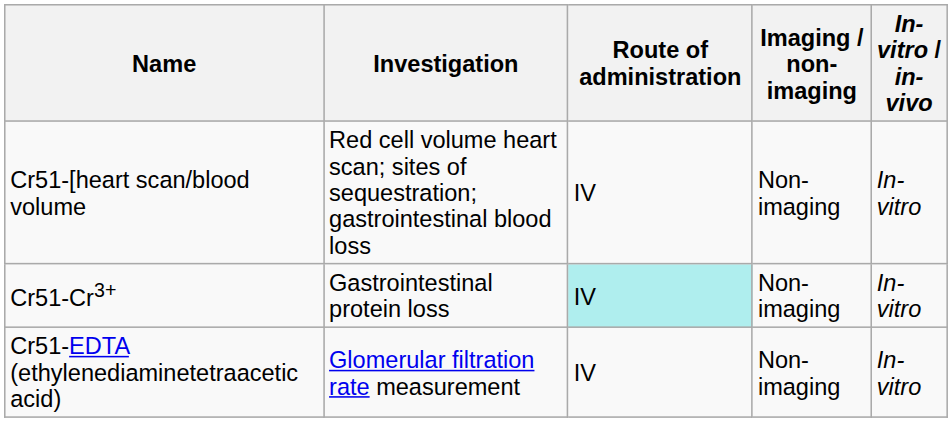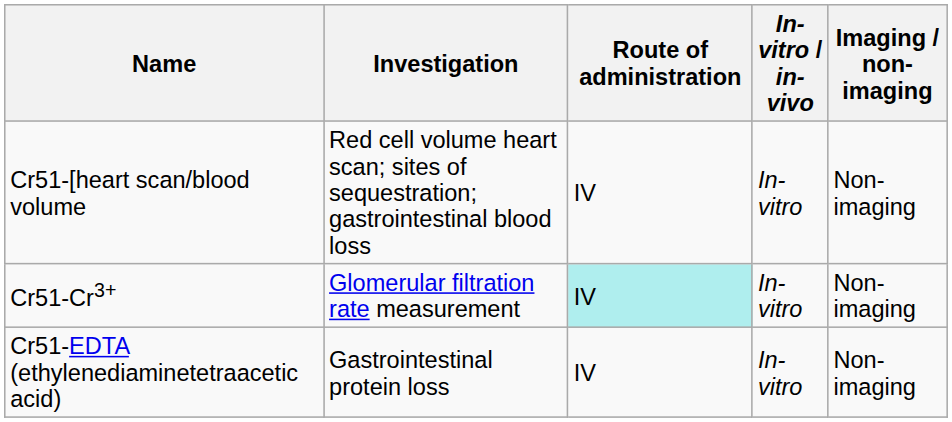columns swapped: In-vitro / in-vivo <-> Imaging / non-imaging
Cr51-Cr3+ | Investigation: Gastrointestinal protein loss -> Glomerular filtration rate measurement
Cr51-EDTA (ethylenediaminetetraacetic acid) | Investigation: Glomerular filtration rate measurement -> Gastrointestinal protein loss
